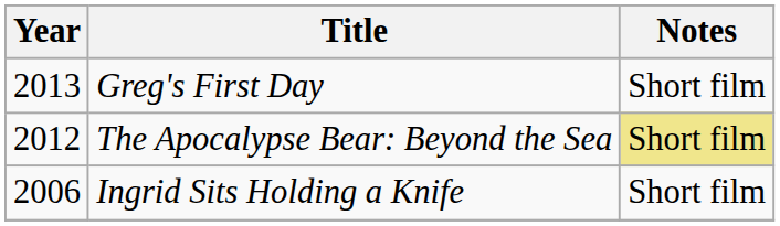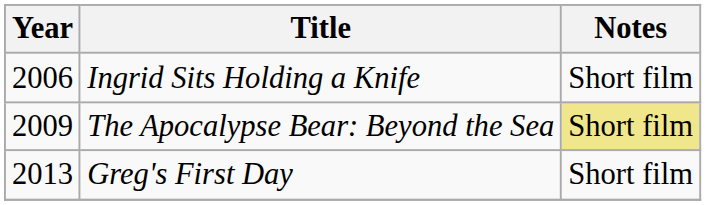rows swapped: Ingrid Sits Holding a Knife <-> Greg's First Day
The Apocalypse Bear: Beyond the Sea | Year: 2012 -> 2009
